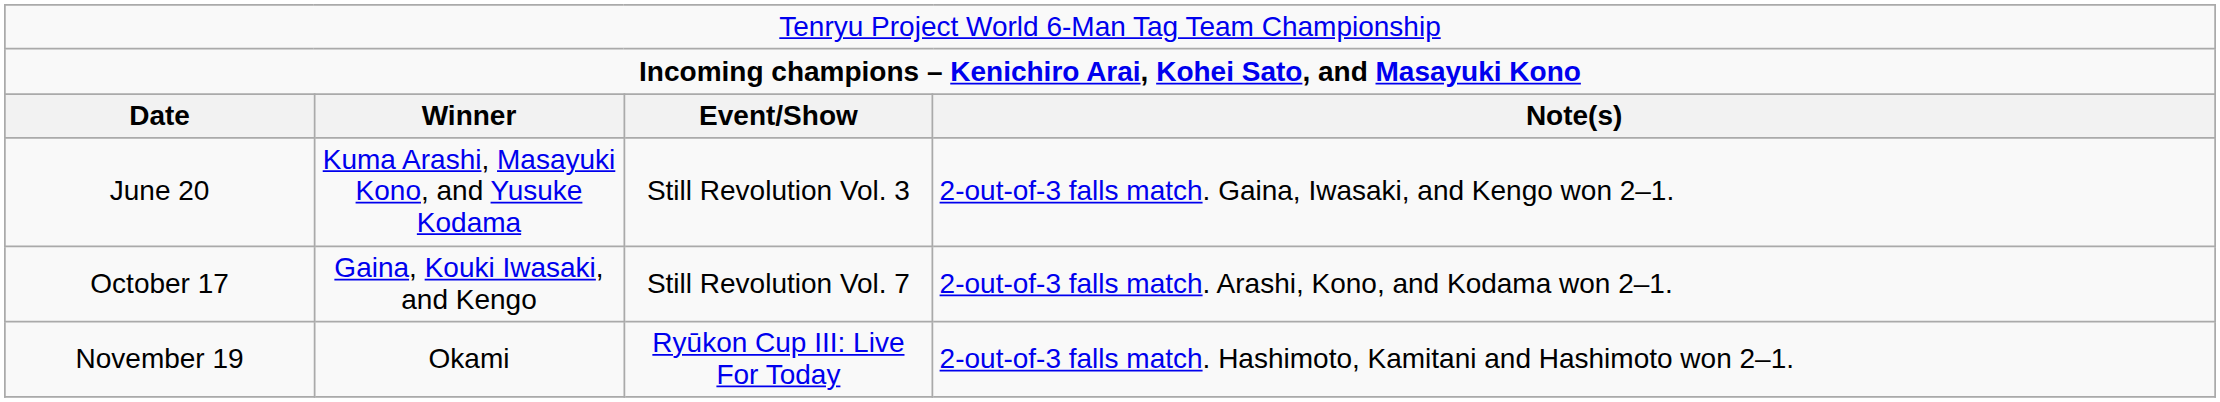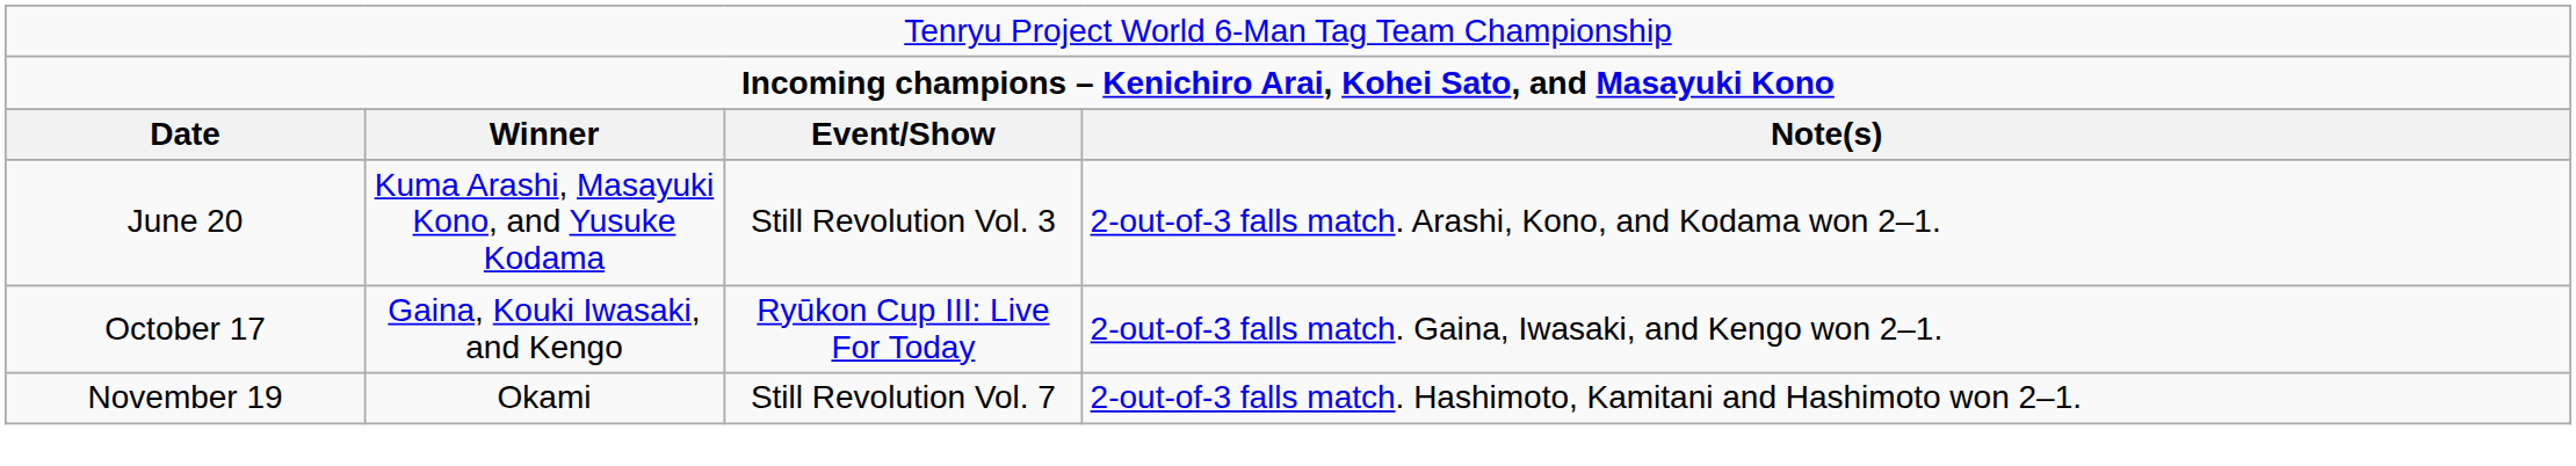June 20 | column 4: 2-out-of-3 falls match. Gaina, Iwasaki, and Kengo won 2–1. -> 2-out-of-3 falls match. Arashi, Kono, and Kodama won 2–1.
October 17 | column 3: Still Revolution Vol. 7 -> Ryūkon Cup III: Live For Today
October 17 | column 4: 2-out-of-3 falls match. Arashi, Kono, and Kodama won 2–1. -> 2-out-of-3 falls match. Gaina, Iwasaki, and Kengo won 2–1.
November 19 | column 3: Ryūkon Cup III: Live For Today -> Still Revolution Vol. 7
